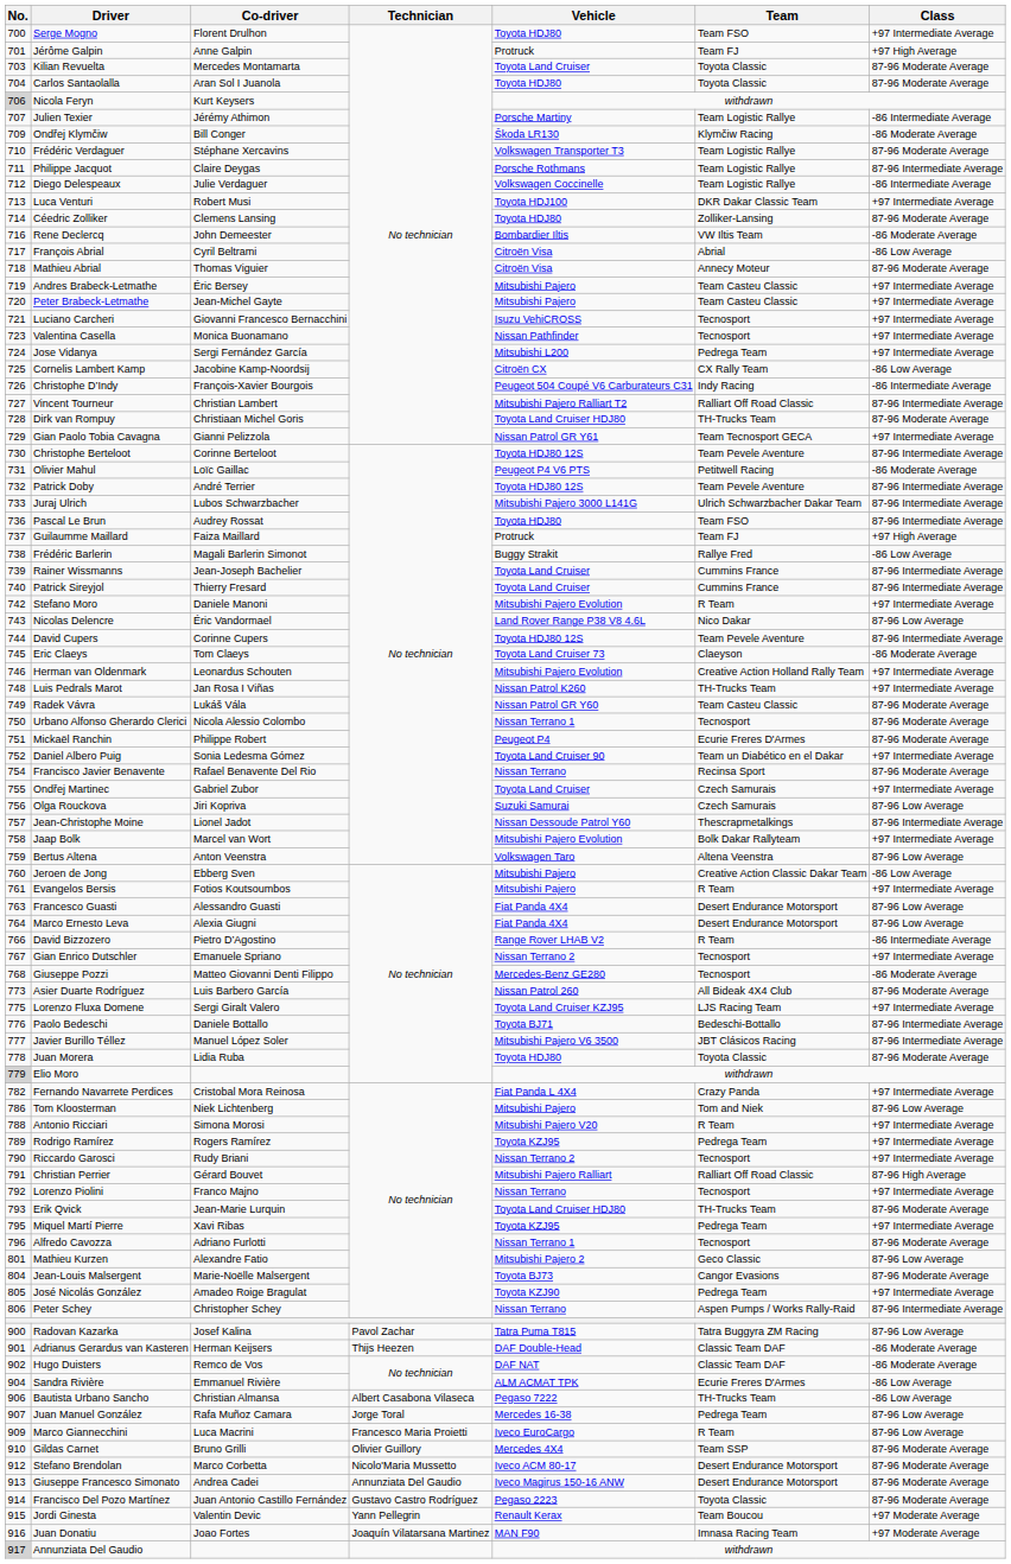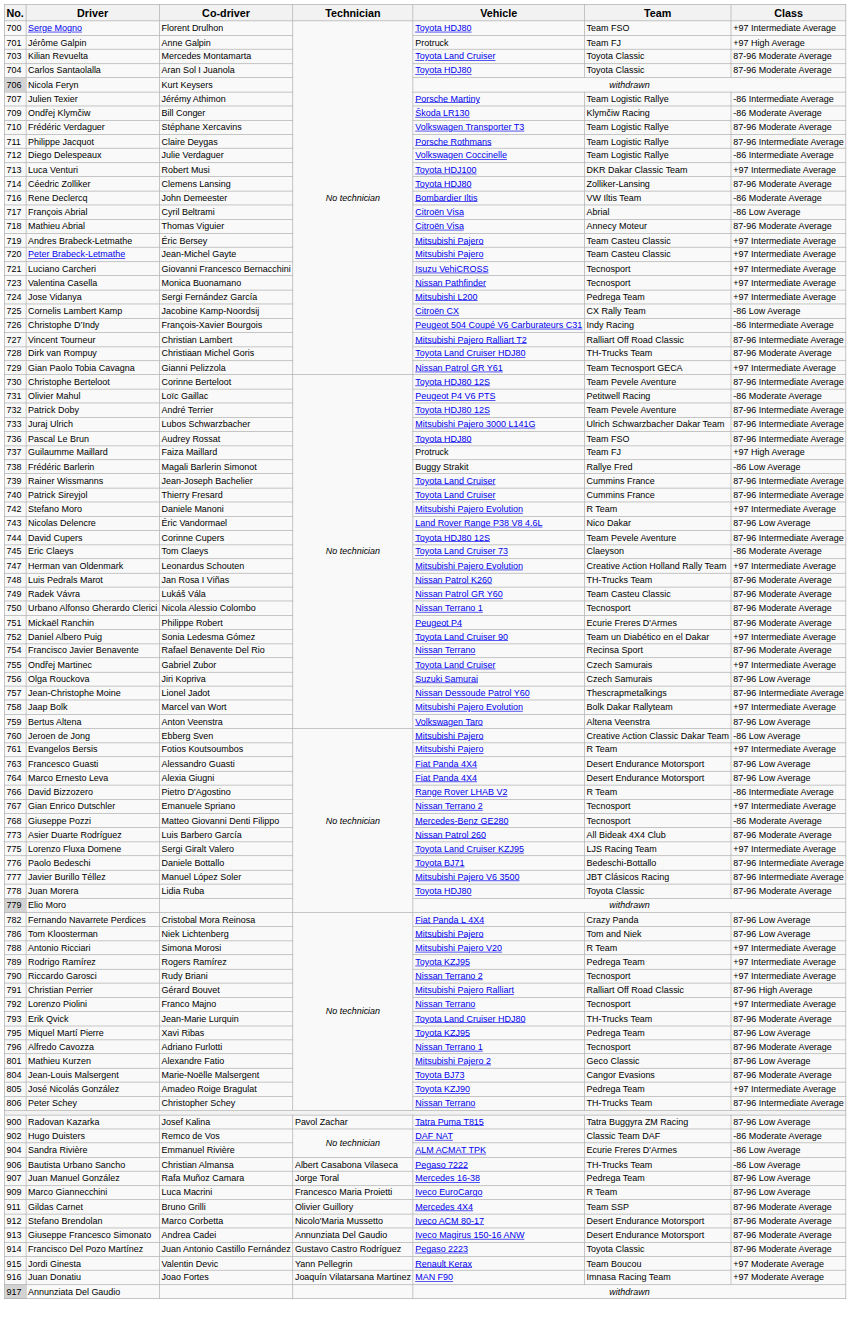Herman van Oldenmark | No.: 746 -> 747
Luis Pedrals Marot | Class: +97 Intermediate Average -> 87-96 Moderate Average
Fernando Navarrete Perdices | Class: +97 Intermediate Average -> 87-96 Low Average
Miquel Martí Pierre | Class: +97 Intermediate Average -> 87-96 Low Average
Peter Schey | Team: Aspen Pumps / Works Rally-Raid -> TH-Trucks Team
- row: 901 | Adrianus Gerardus van Kasteren | Herman Keijsers | Thijs Heezen | DAF Double-Head | Classic Team DAF | -86 Moderate Average
Gildas Carnet | No.: 910 -> 911
